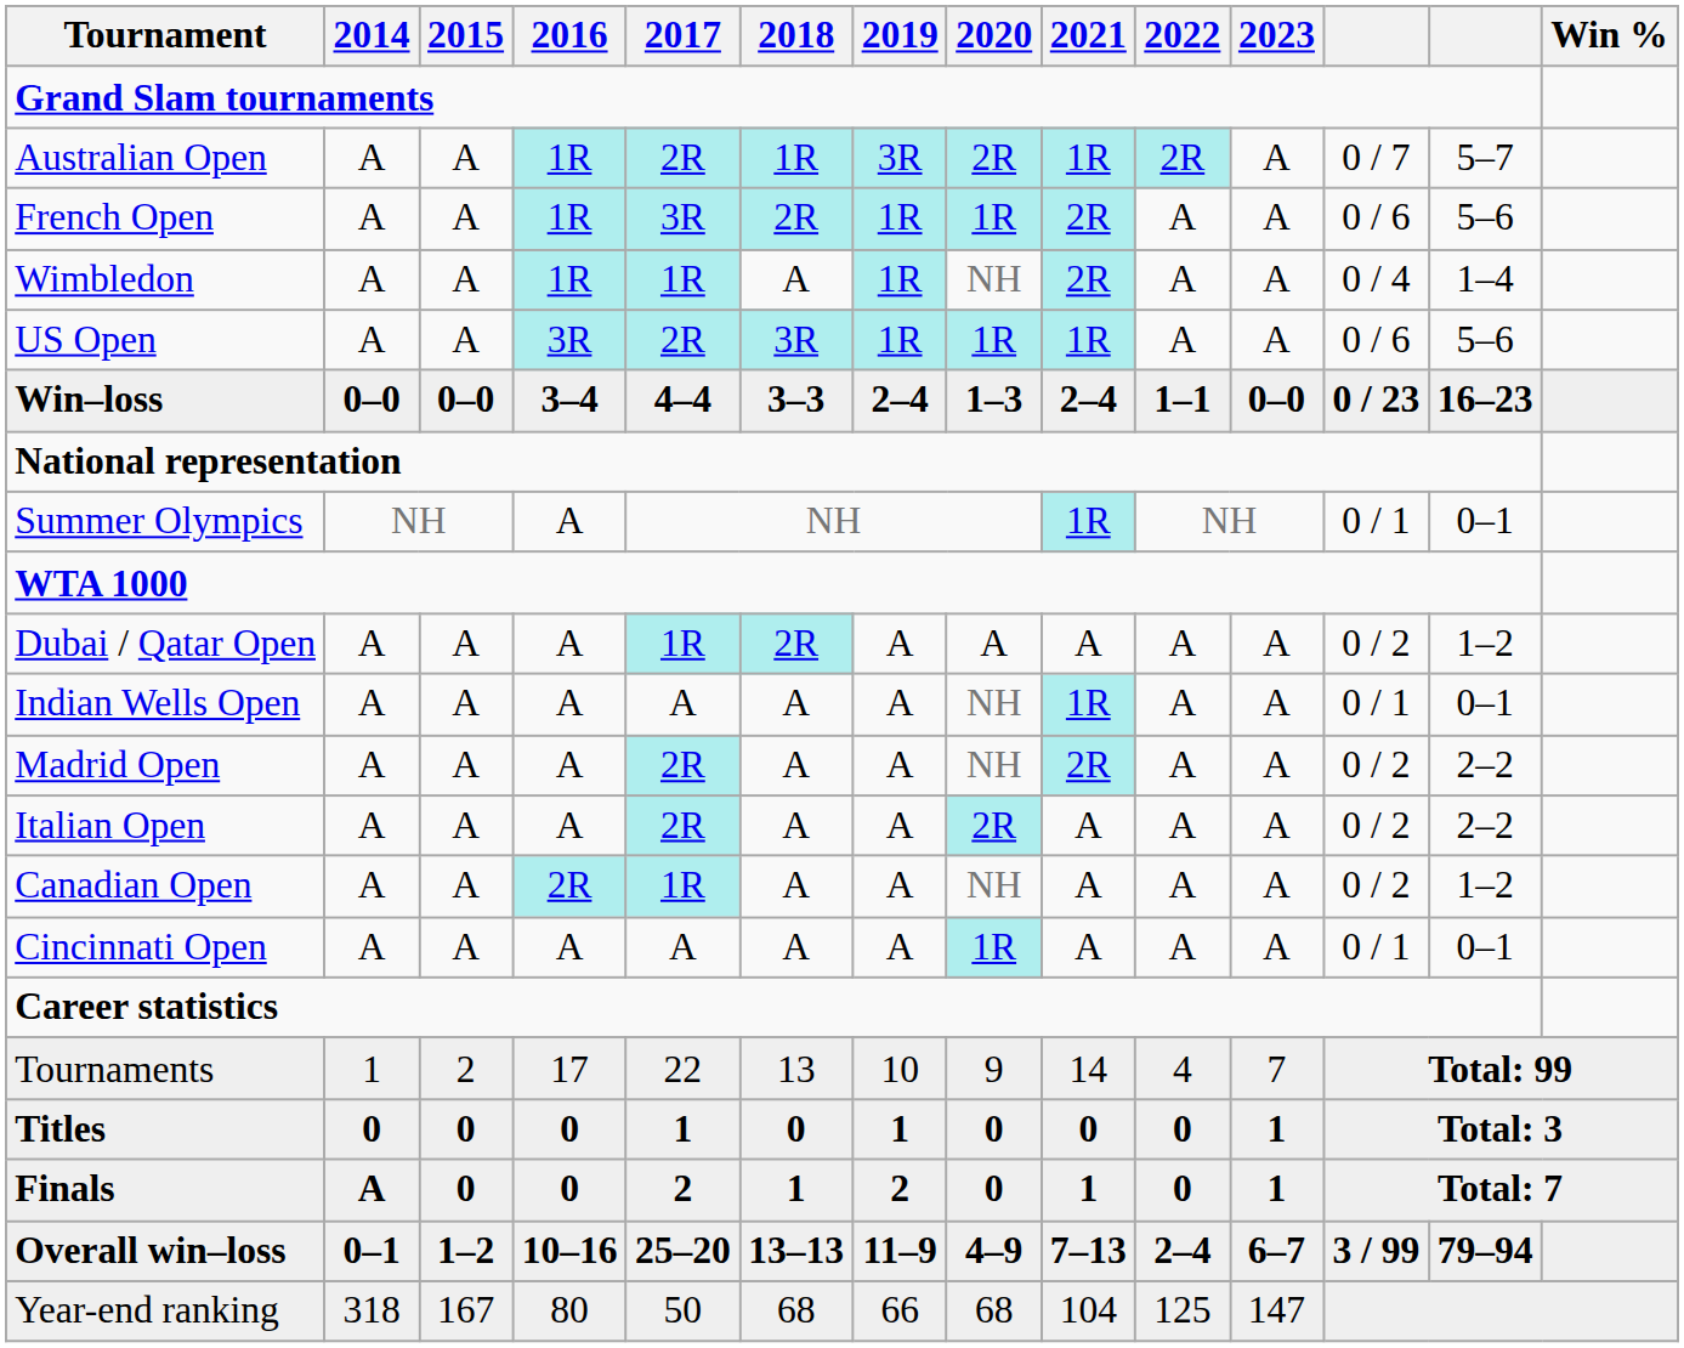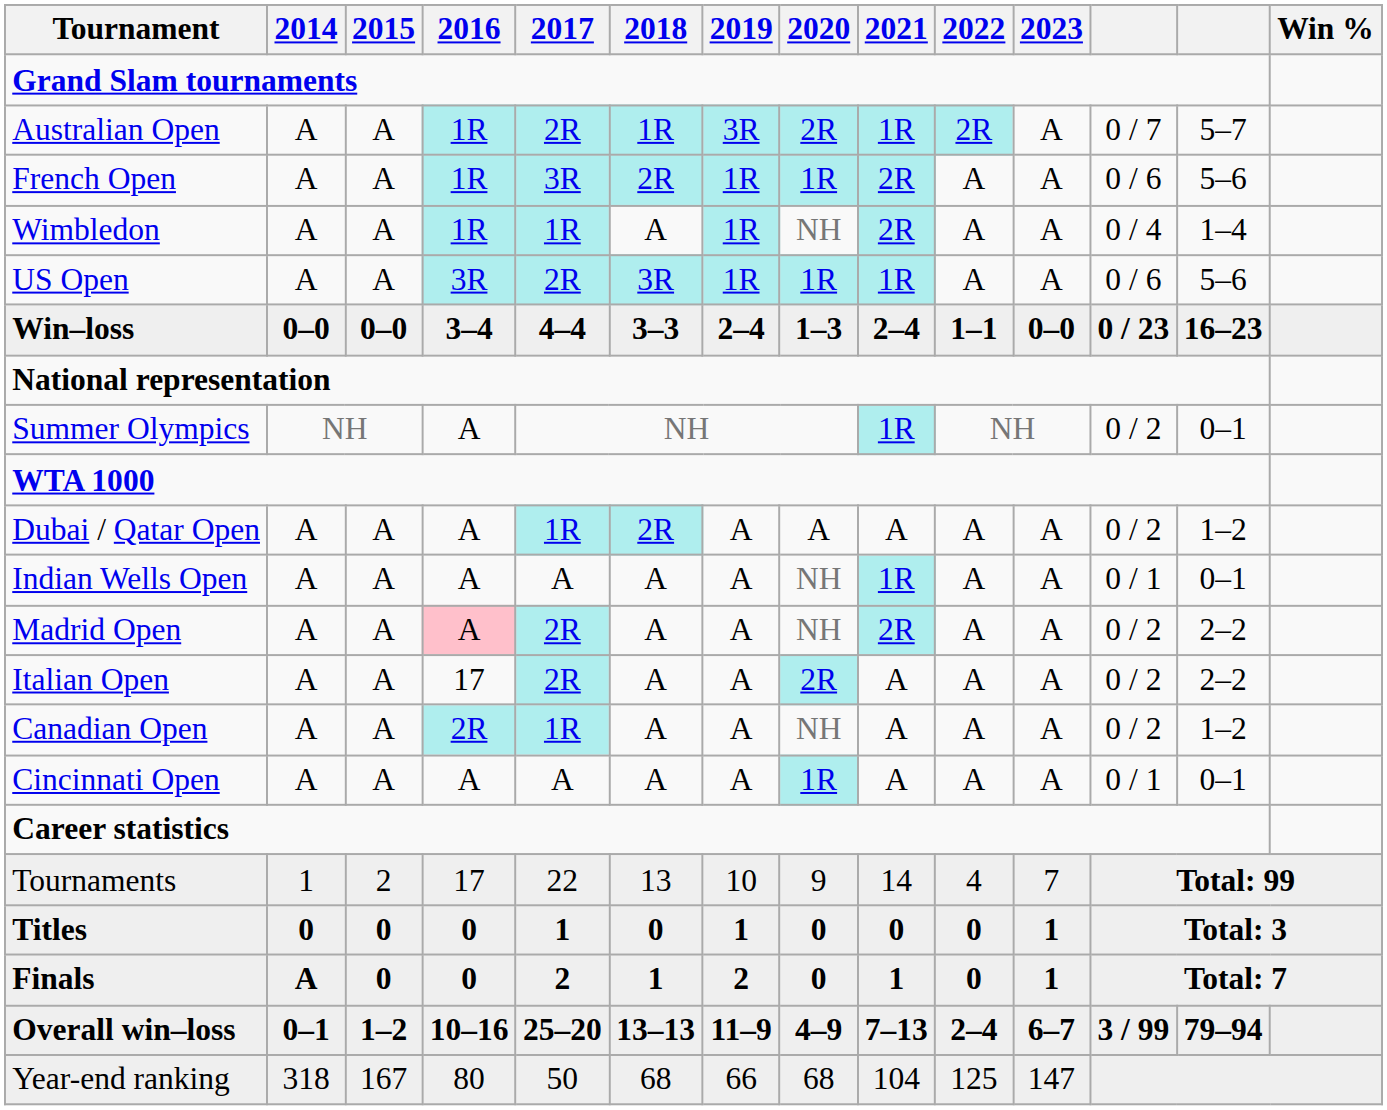Summer Olympics | column 12: 0 / 1 -> 0 / 2
Madrid Open | 2016: no background -> pink background
Italian Open | 2016: A -> 17
